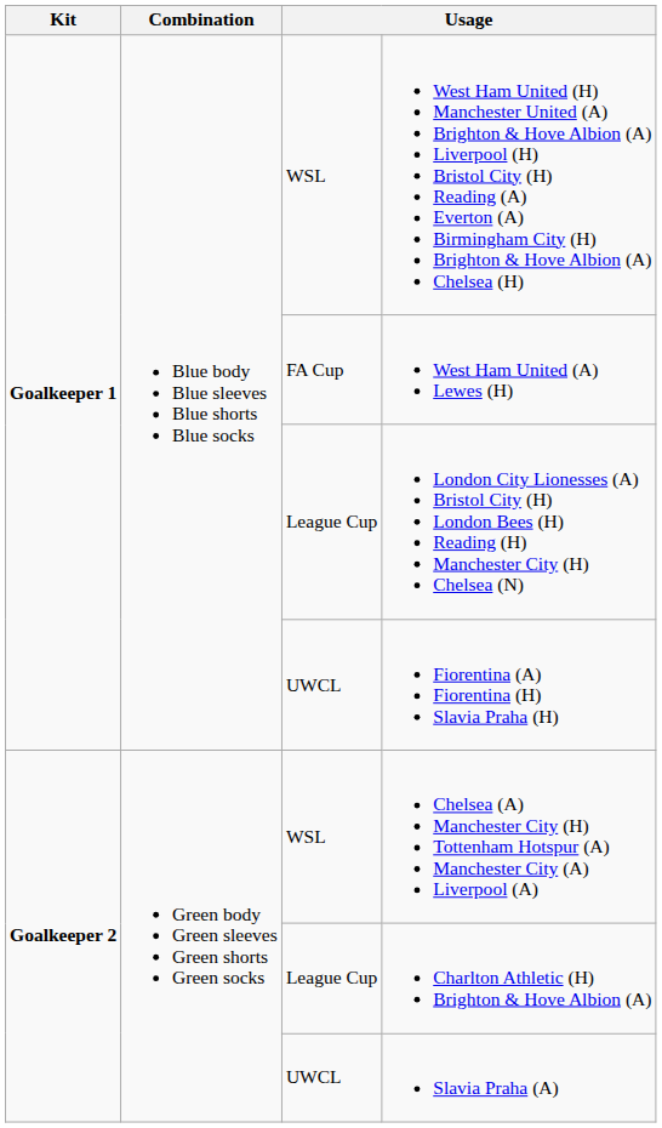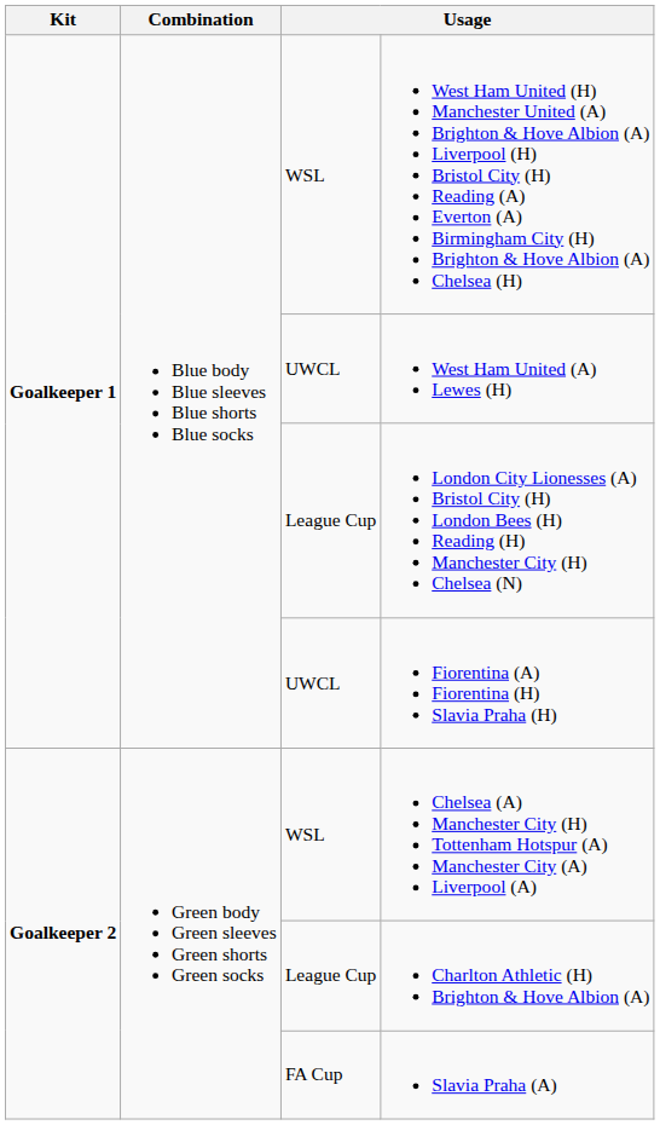West Ham United (A) Lewes (H) | column 3: FA Cup -> UWCL
Slavia Praha (A) | column 3: UWCL -> FA Cup
